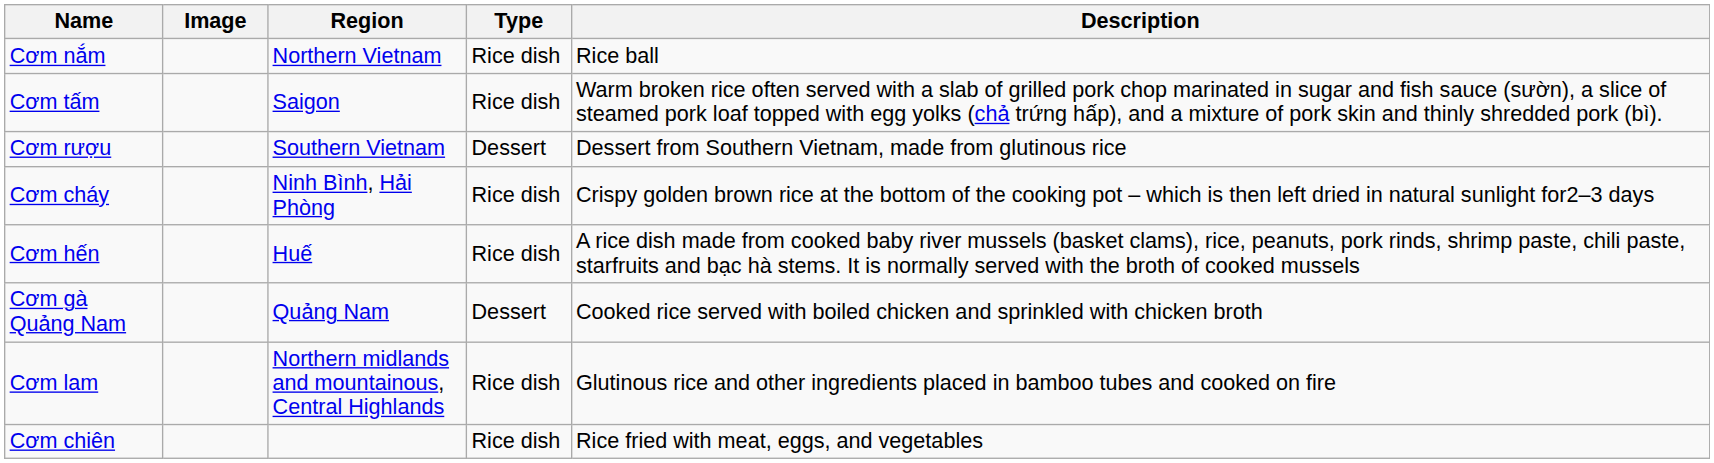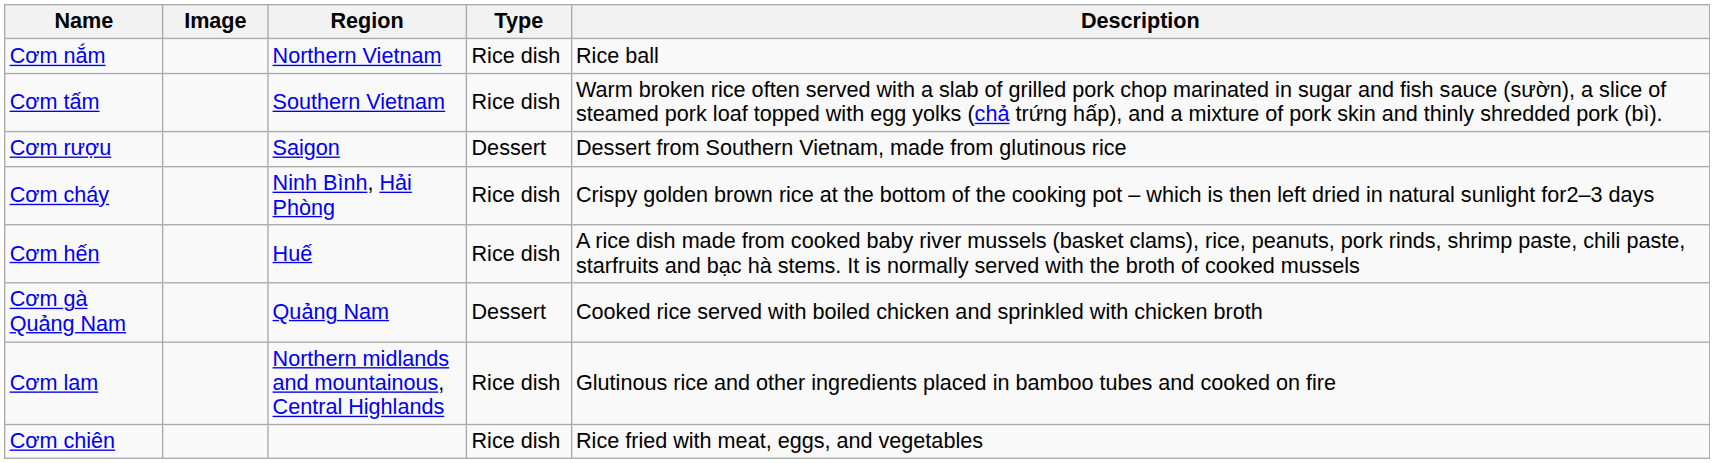Cơm tấm | Region: Saigon -> Southern Vietnam
Cơm rượu | Region: Southern Vietnam -> Saigon
